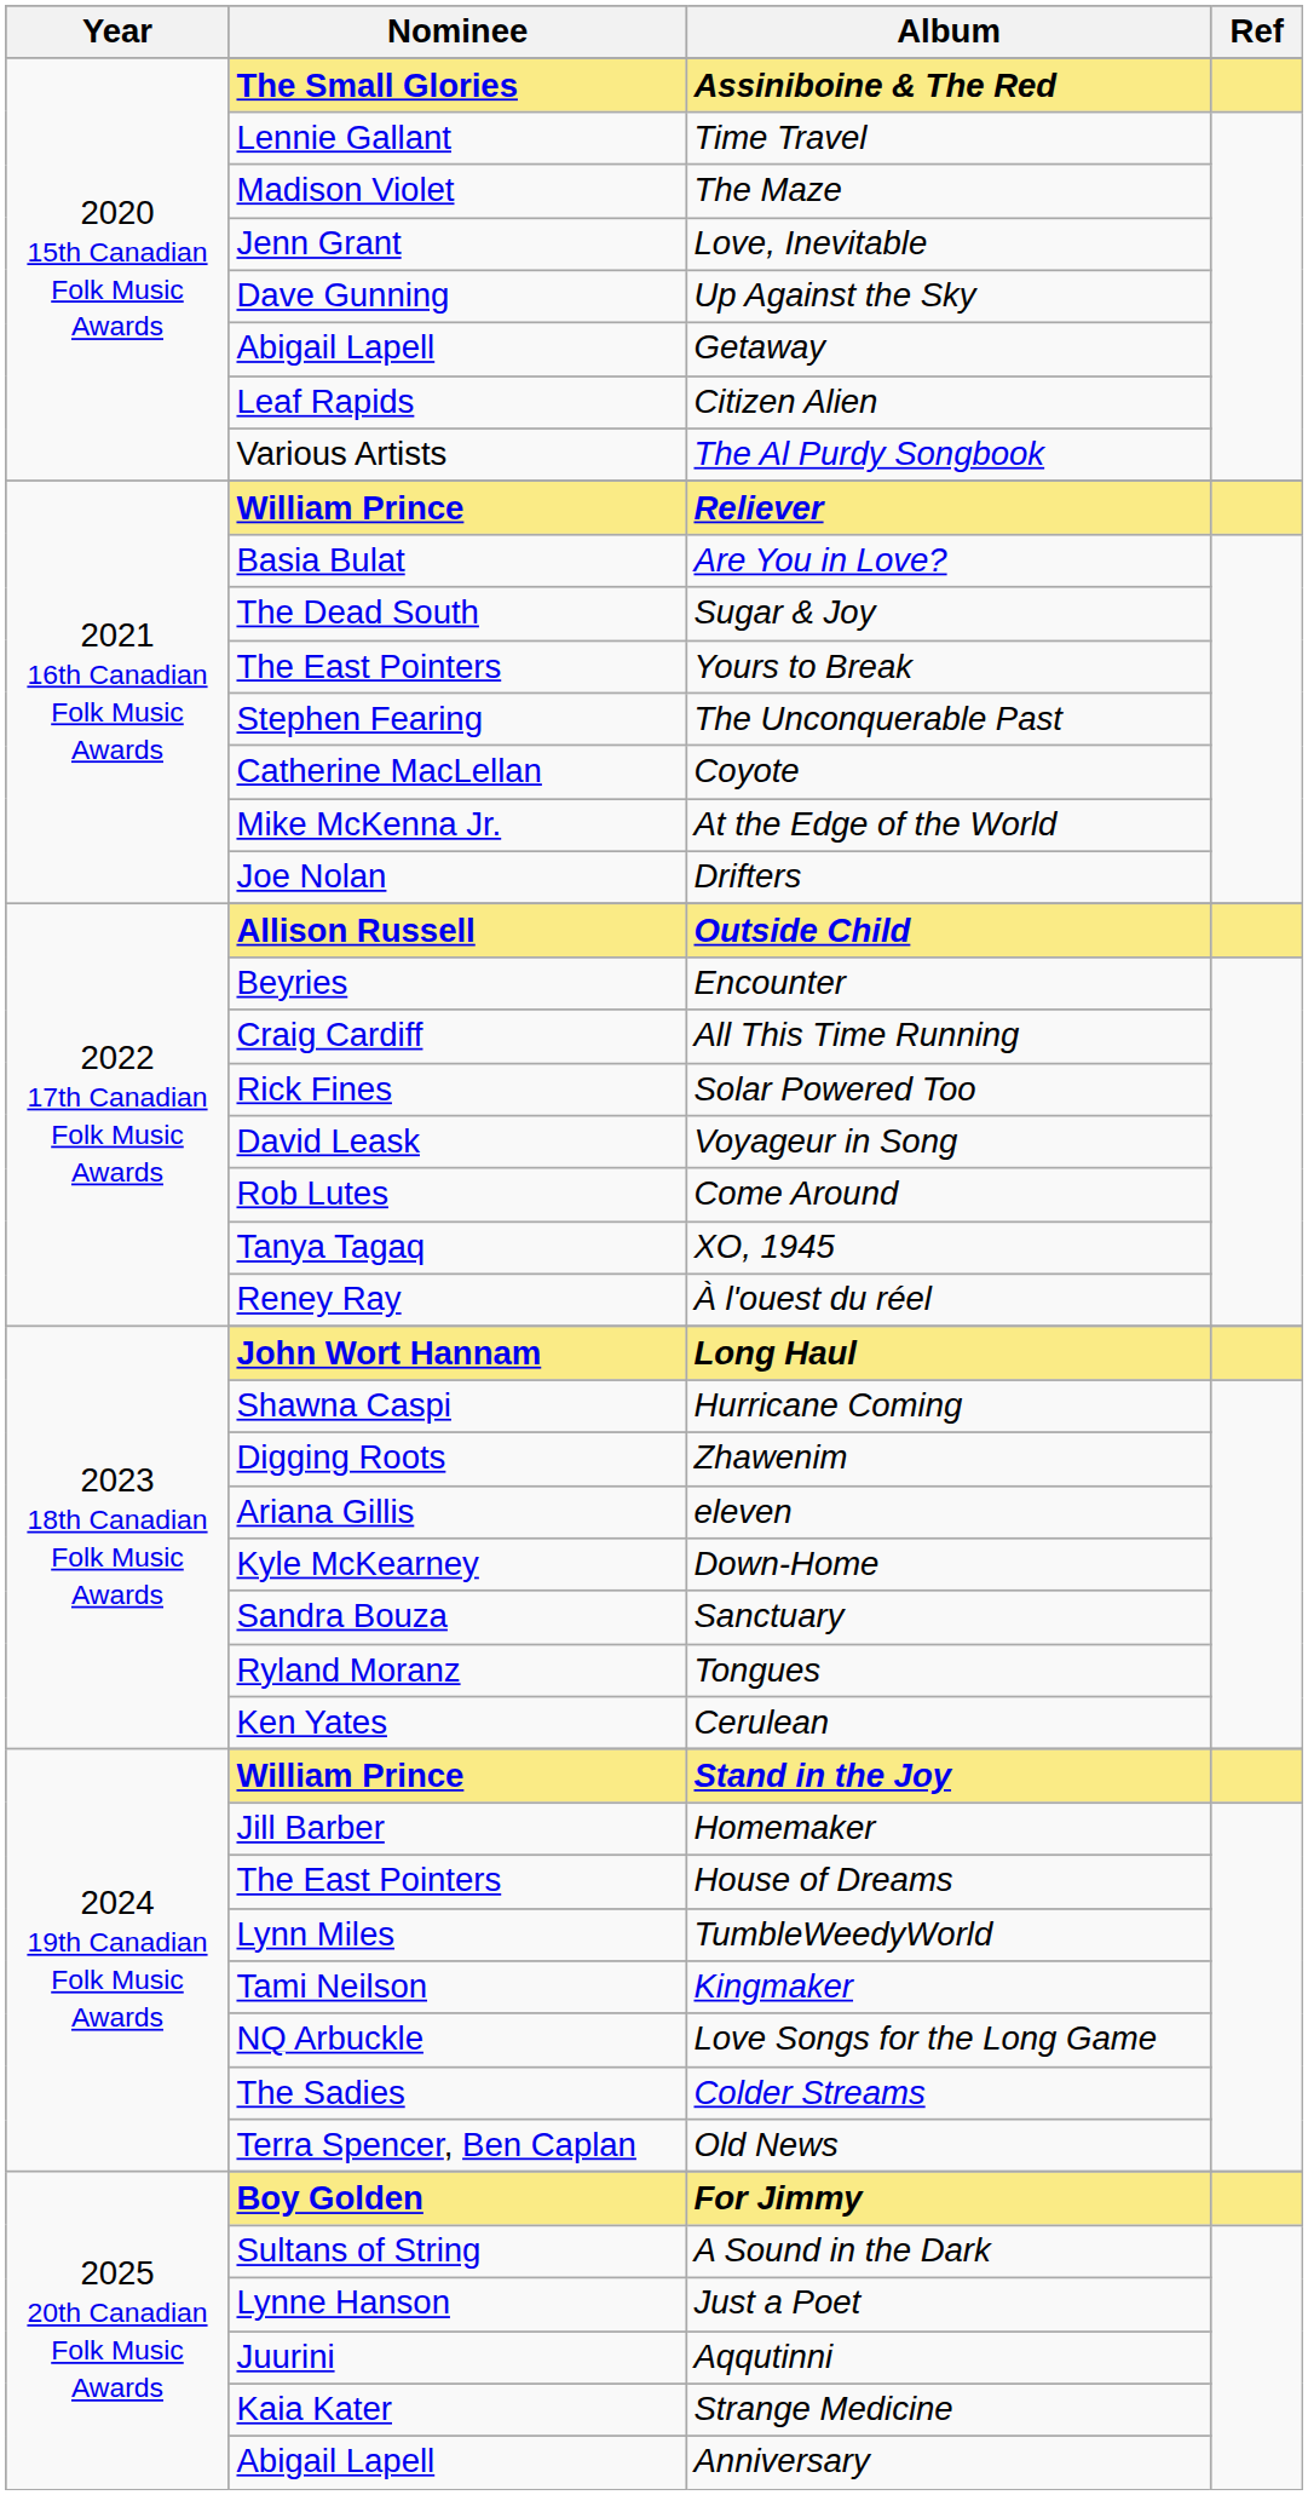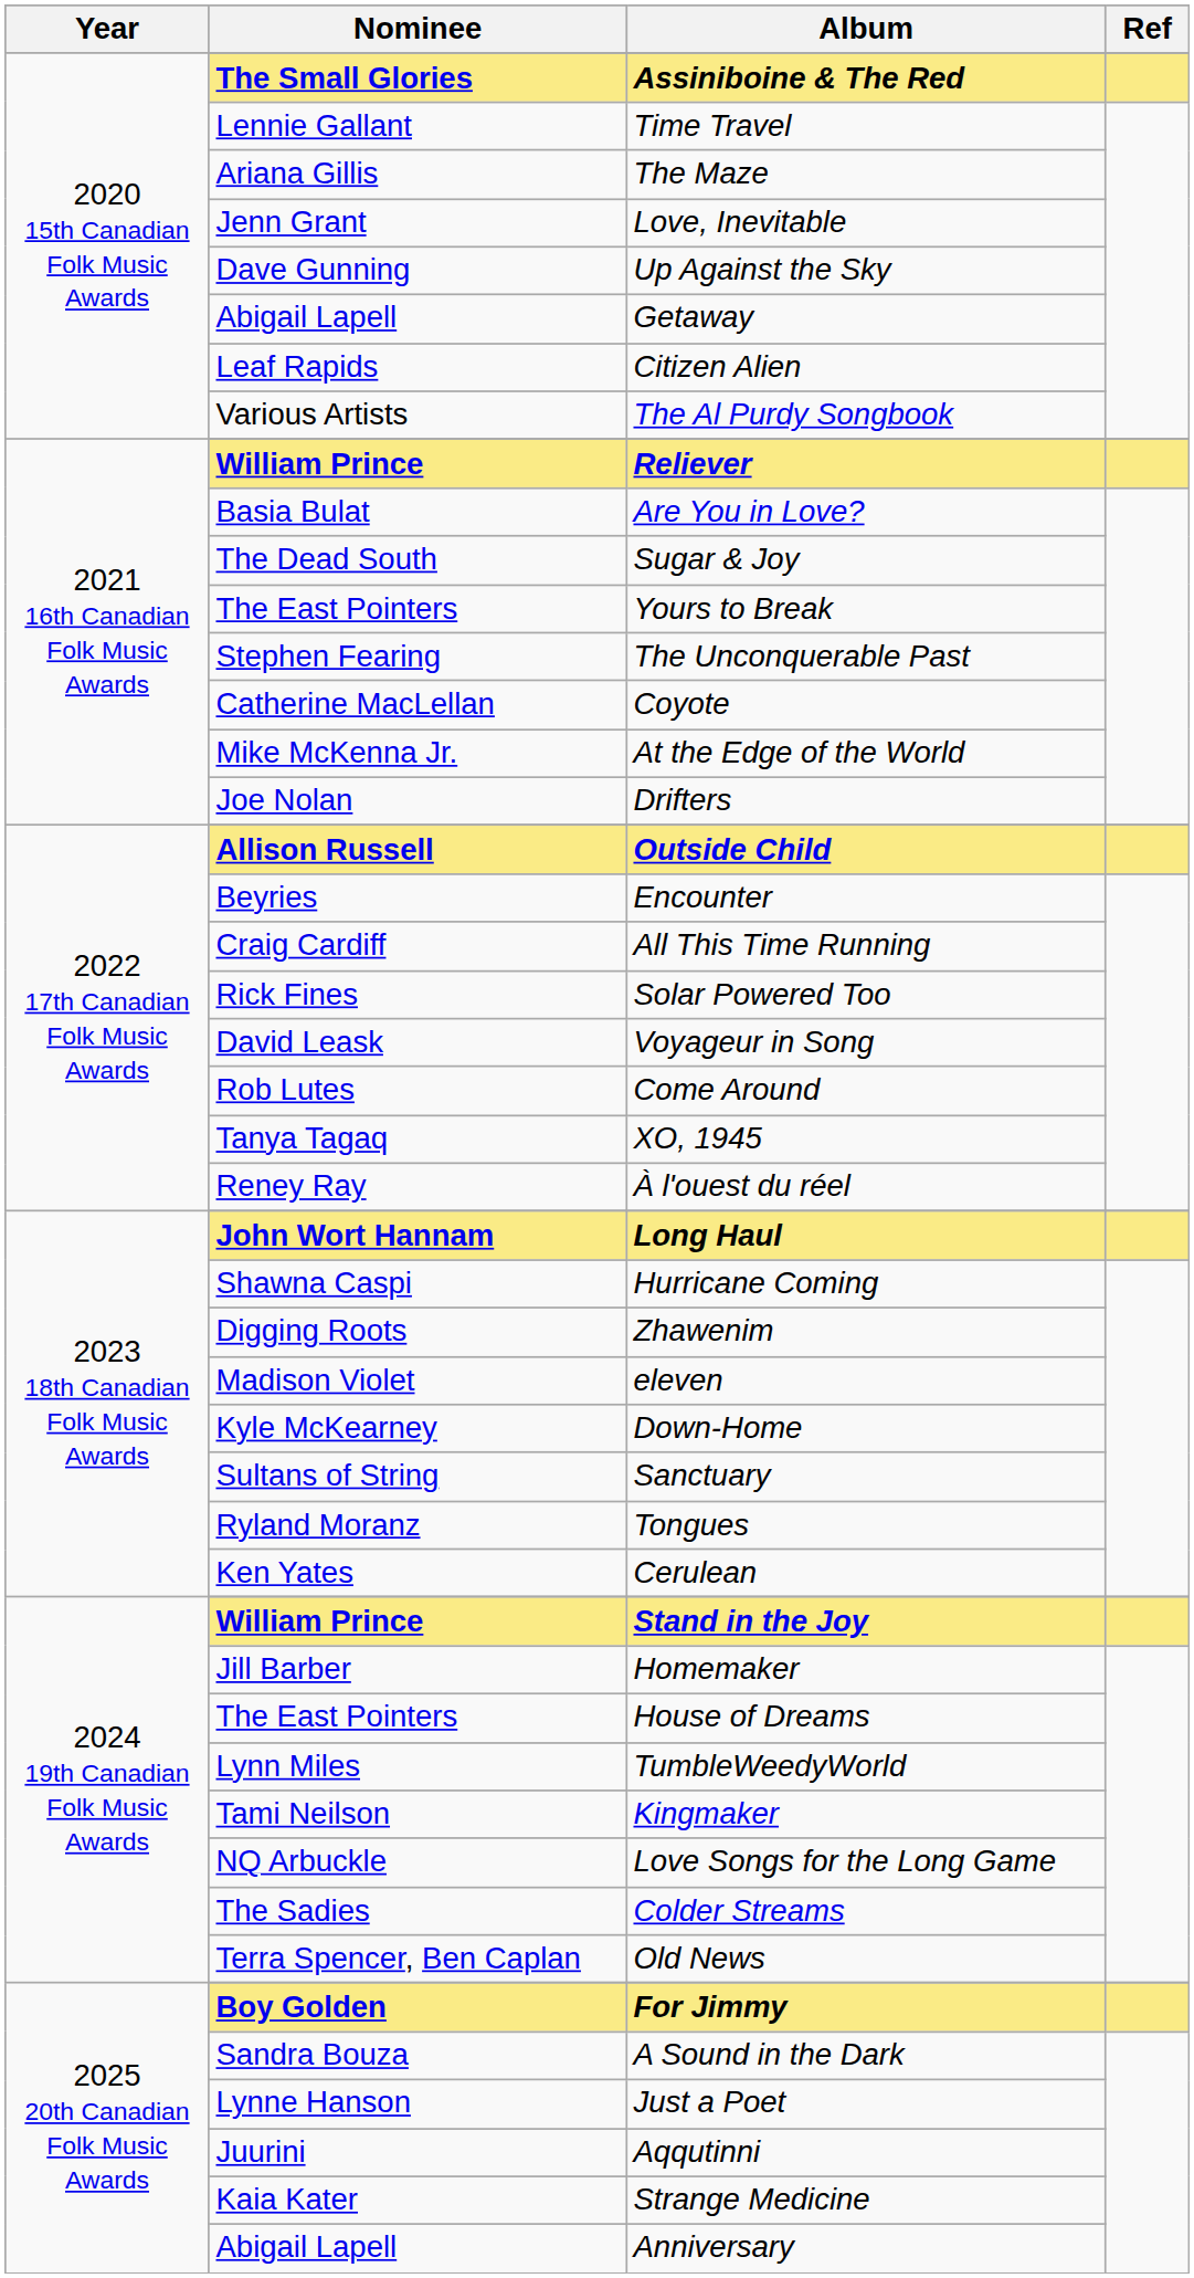The Maze | Nominee: Madison Violet -> Ariana Gillis
eleven | Nominee: Ariana Gillis -> Madison Violet
Sanctuary | Nominee: Sandra Bouza -> Sultans of String
A Sound in the Dark | Nominee: Sultans of String -> Sandra Bouza
